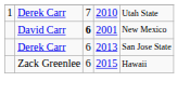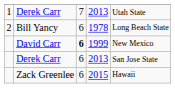1 / Derek Carr | column 4: 2010 -> 2013
+ row: 2 | Bill Yancy | 6 | 1978 | Long Beach State
David Carr | column 4: 2001 -> 1999
